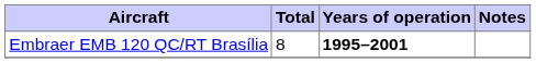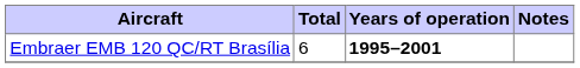Embraer EMB 120 QC/RT Brasília | Total: 8 -> 6
